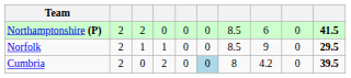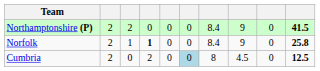Northamptonshire (P) | column 7: 8.5 -> 8.4
Northamptonshire (P) | column 8: 6 -> 9
Norfolk | column 4: normal -> bold
Norfolk | column 7: 8.5 -> 8.4
Norfolk | column 10: 29.5 -> 25.8
Cumbria | column 8: 4.2 -> 4.5
Cumbria | column 10: 39.5 -> 12.5
